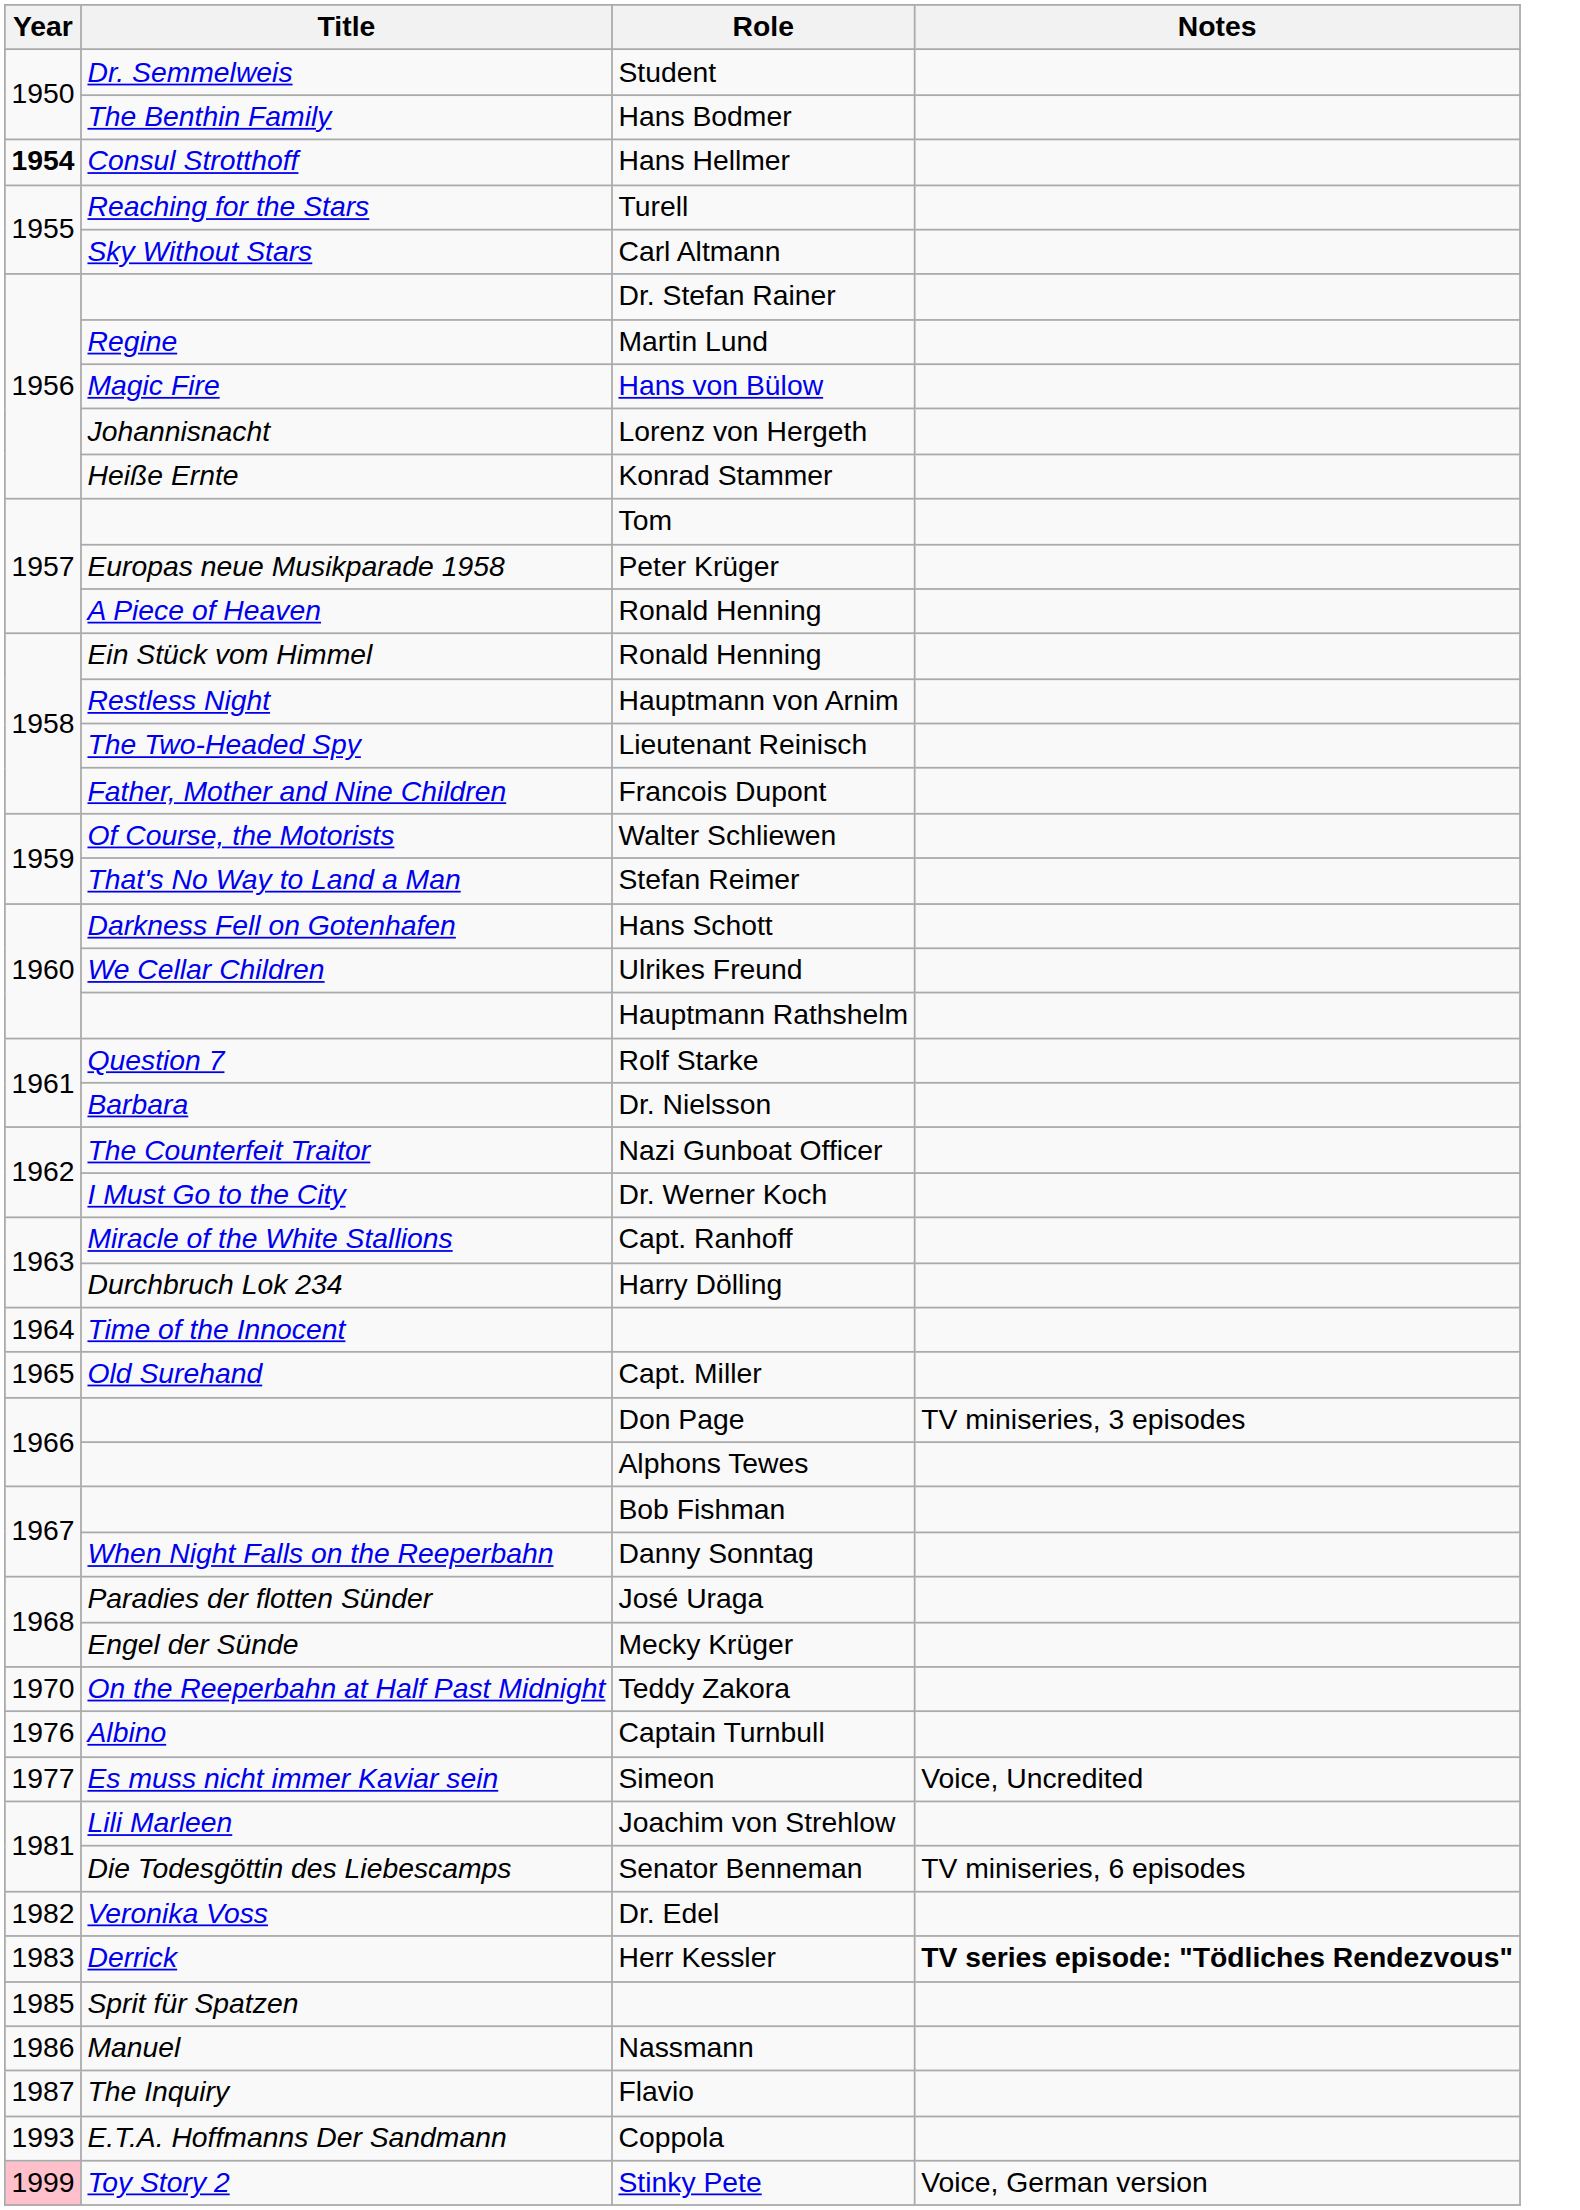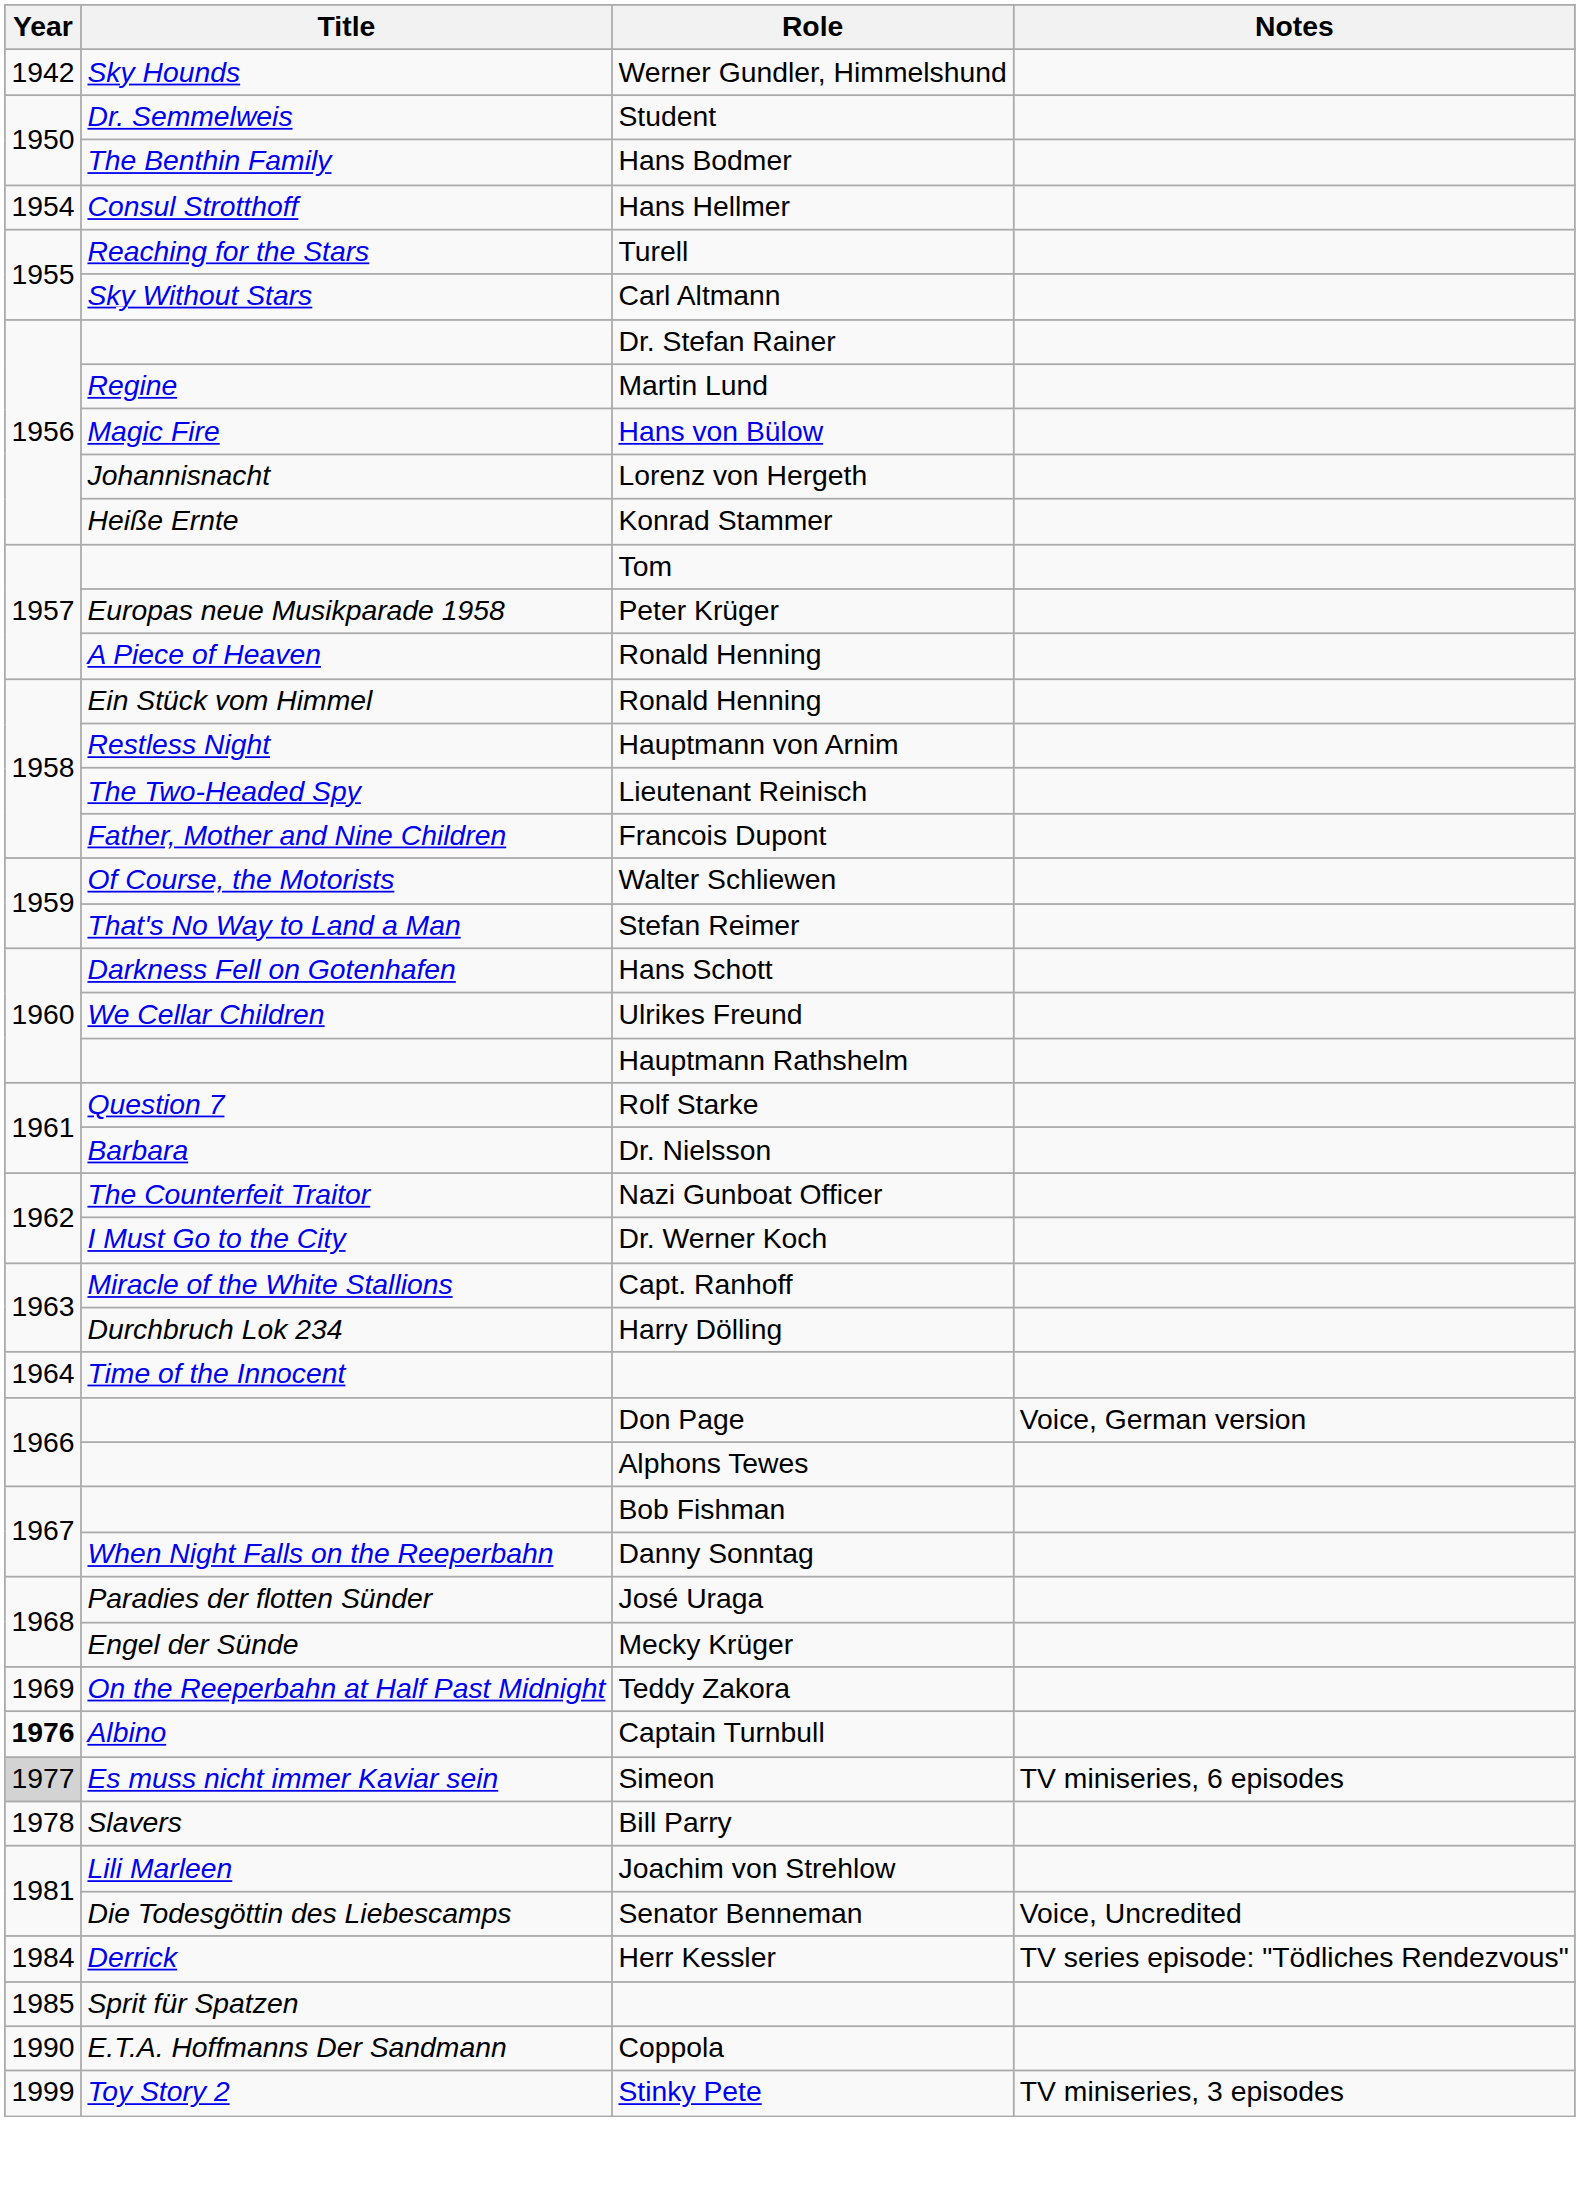+ row: 1942 | Sky Hounds | Werner Gundler, Himmelshund
Hans Hellmer | Year: bold -> normal
- row: 1965 | Old Surehand | Capt. Miller
Don Page | Notes: TV miniseries, 3 episodes -> Voice, German version
Teddy Zakora | Year: 1970 -> 1969
Captain Turnbull | Year: normal -> bold
Simeon | Year: no background -> lightgrey background
Simeon | Notes: Voice, Uncredited -> TV miniseries, 6 episodes
+ row: 1978 | Slavers | Bill Parry
Senator Benneman | Notes: TV miniseries, 6 episodes -> Voice, Uncredited
- row: 1982 | Veronika Voss | Dr. Edel
Herr Kessler | Year: 1983 -> 1984
Herr Kessler | Notes: bold -> normal
- row: 1986 | Manuel | Nassmann
- row: 1987 | The Inquiry | Flavio
Coppola | Year: 1993 -> 1990
Stinky Pete | Year: pink background -> no background
Stinky Pete | Notes: Voice, German version -> TV miniseries, 3 episodes
